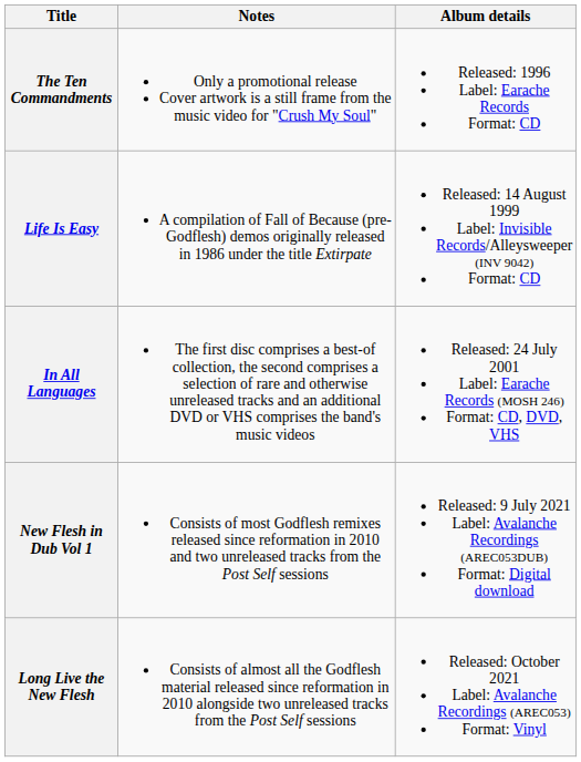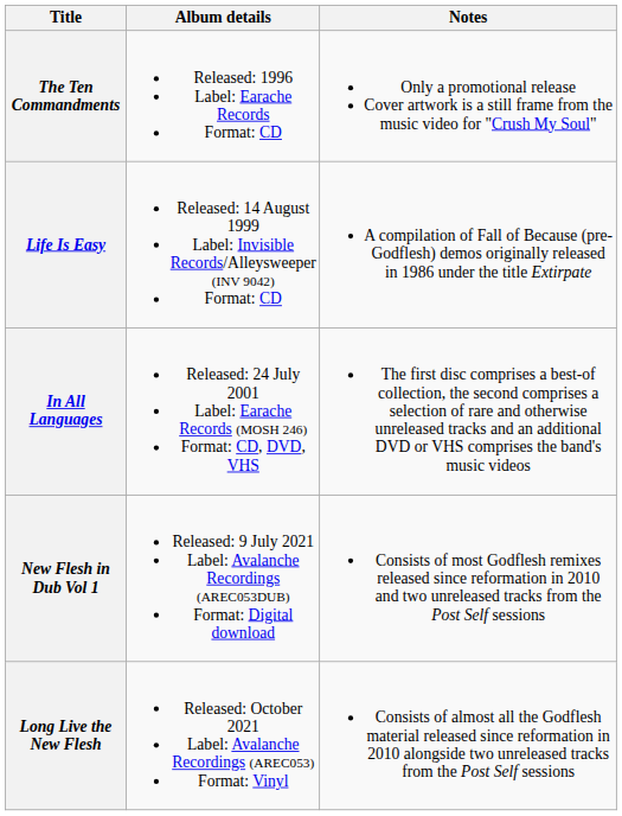columns swapped: Album details <-> Notes
